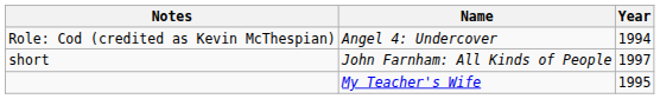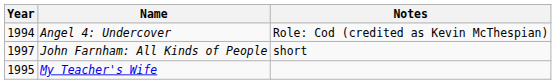columns swapped: Year <-> Notes
